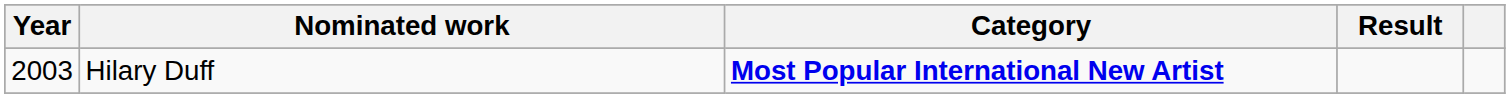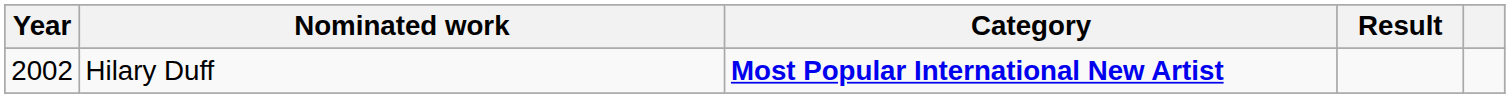Hilary Duff | Year: 2003 -> 2002
